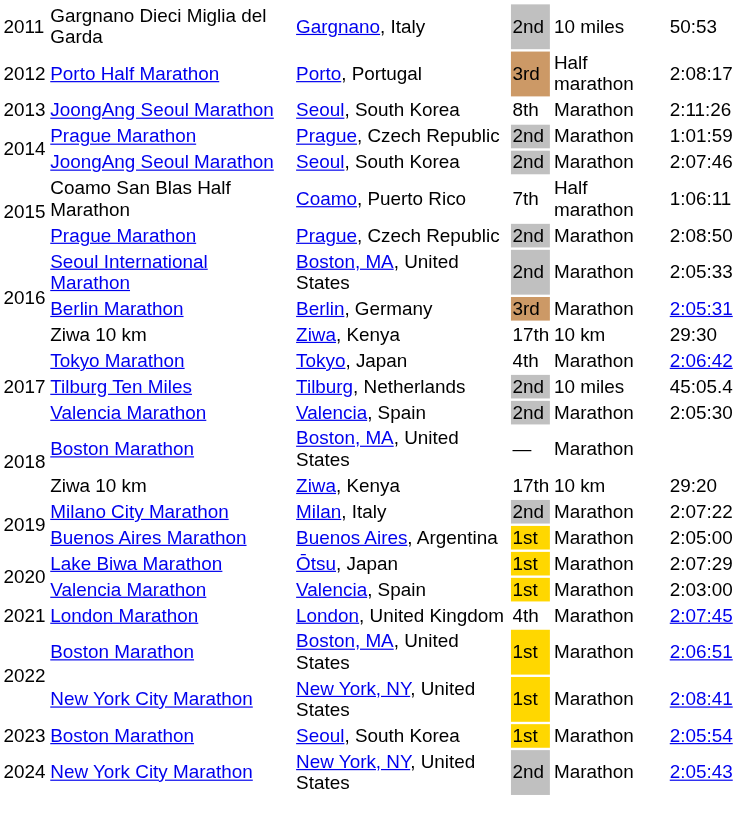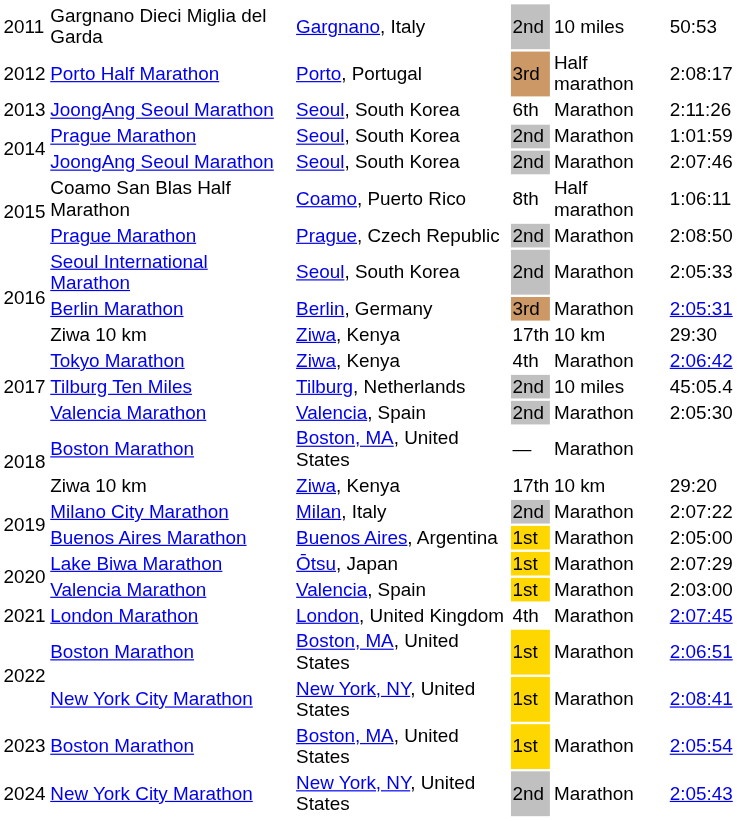2013 / JoongAng Seoul Marathon | column 4: 8th -> 6th
2014 / Prague Marathon | column 3: Prague, Czech Republic -> Seoul, South Korea
Coamo San Blas Half Marathon | column 4: 7th -> 8th
Seoul International Marathon | column 3: Boston, MA, United States -> Seoul, South Korea
Tokyo Marathon | column 3: Tokyo, Japan -> Ziwa, Kenya
2023 / Boston Marathon | column 3: Seoul, South Korea -> Boston, MA, United States
